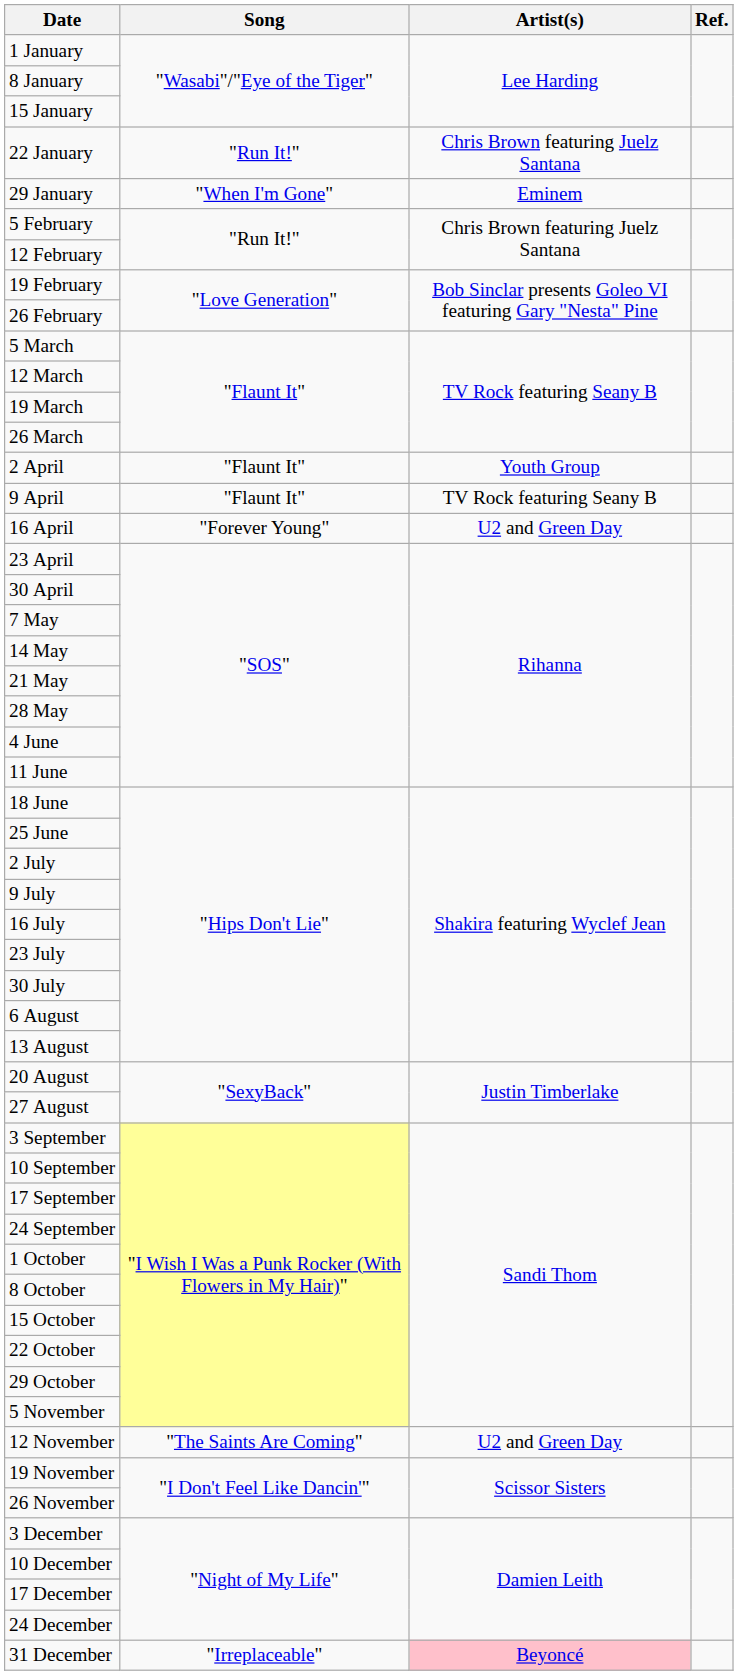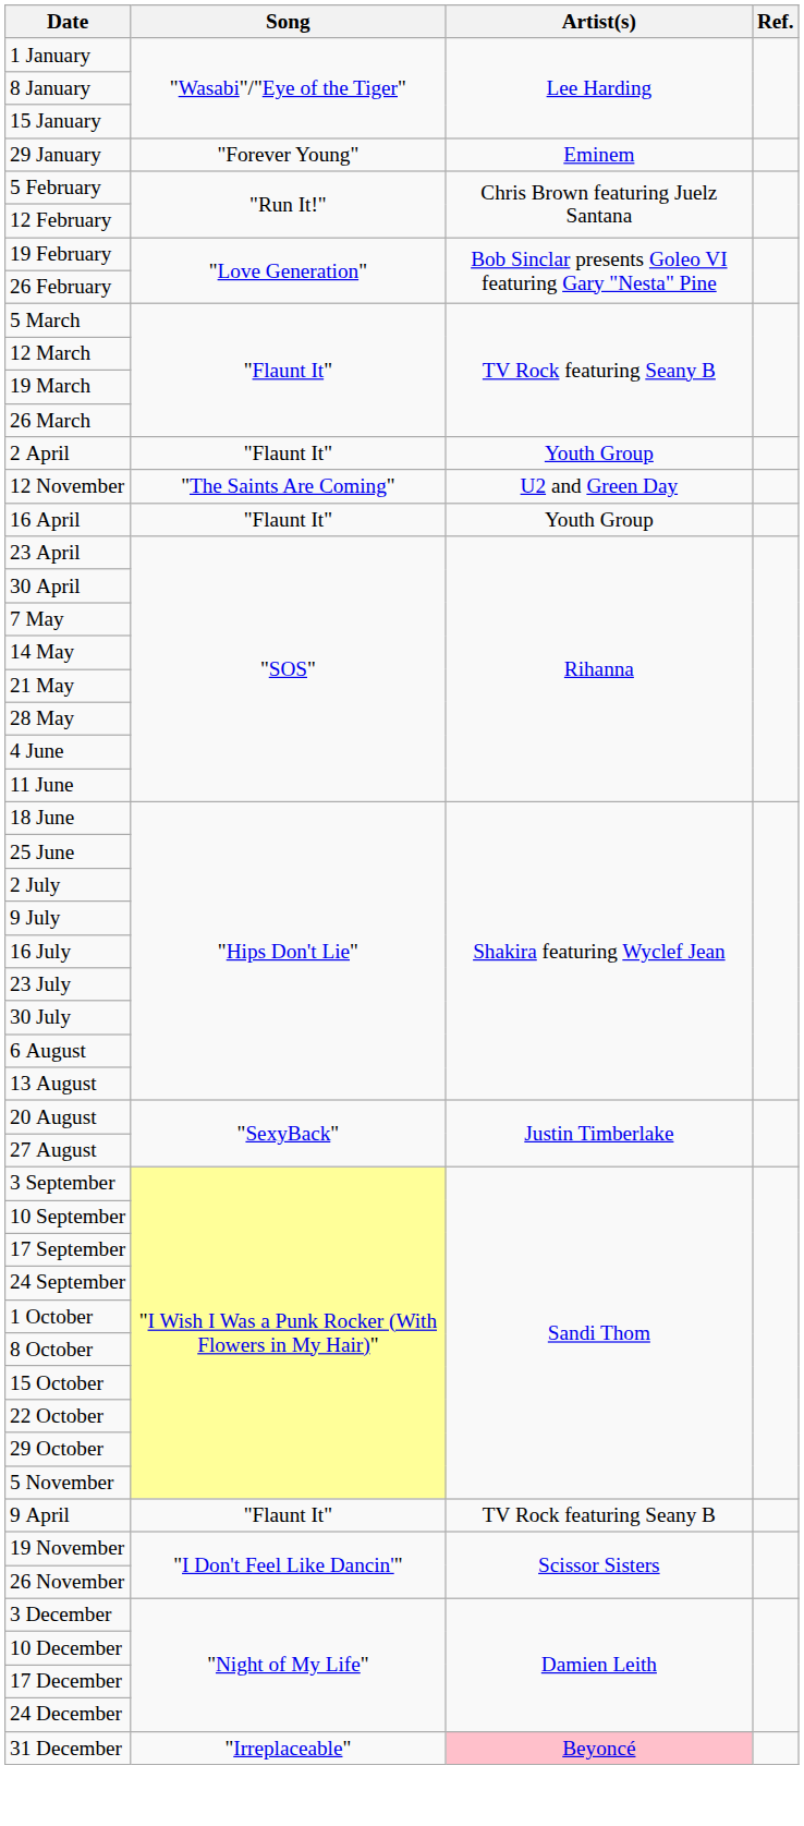- row: 22 January | "Run It!" | Chris Brown featuring Juelz Santana
29 January | Song: "When I'm Gone" -> "Forever Young"
rows swapped: 9 April <-> 12 November
16 April | Song: "Forever Young" -> "Flaunt It"
16 April | Artist(s): U2 and Green Day -> Youth Group
